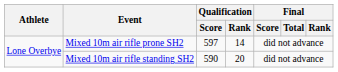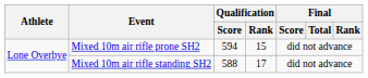Mixed 10m air rifle prone SH2 | Qualification / Score: 597 -> 594
Mixed 10m air rifle prone SH2 | Qualification / Rank: 14 -> 15
Mixed 10m air rifle standing SH2 | Qualification / Score: 590 -> 588
Mixed 10m air rifle standing SH2 | Qualification / Rank: 20 -> 17
